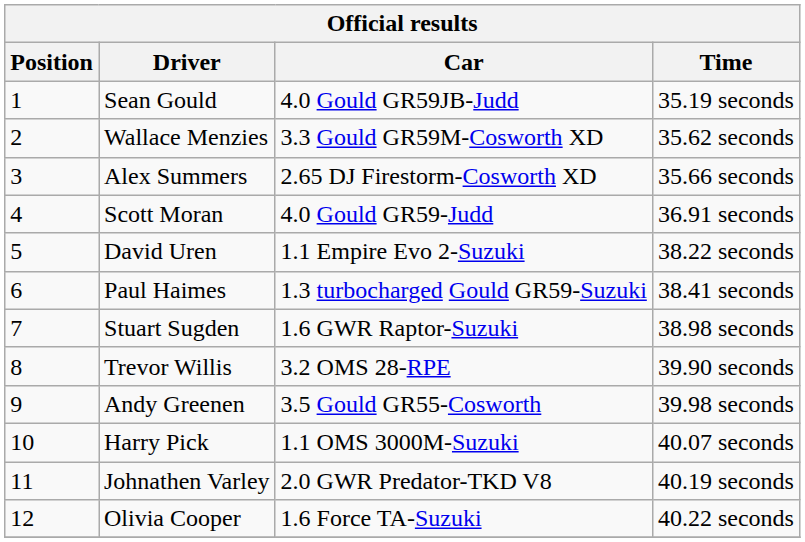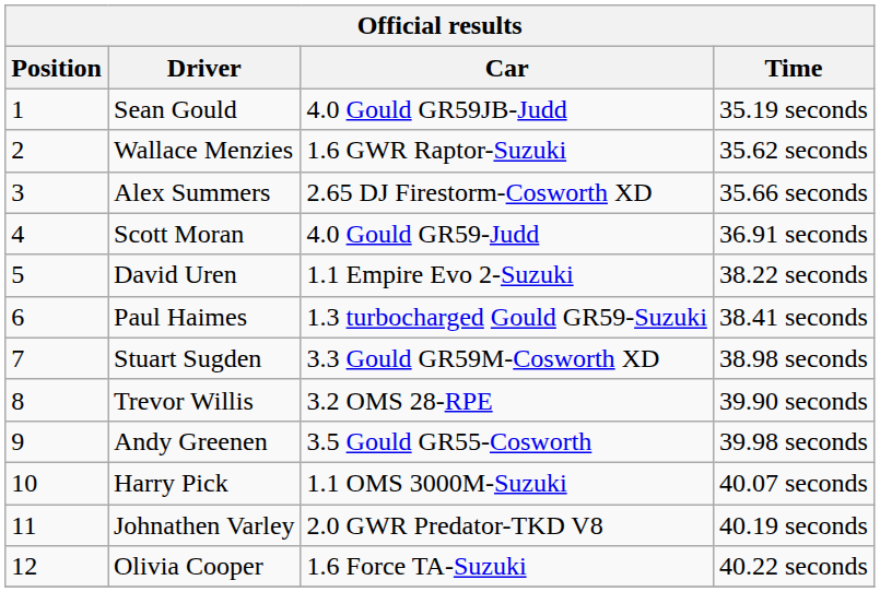Wallace Menzies | Car: 3.3 Gould GR59M-Cosworth XD -> 1.6 GWR Raptor-Suzuki
Stuart Sugden | Car: 1.6 GWR Raptor-Suzuki -> 3.3 Gould GR59M-Cosworth XD
